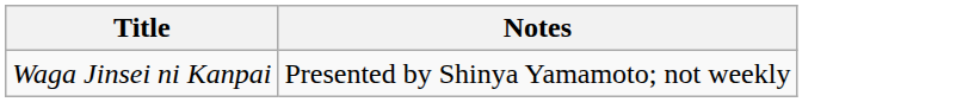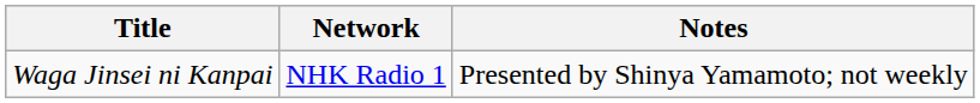+ column: Network | NHK Radio 1
